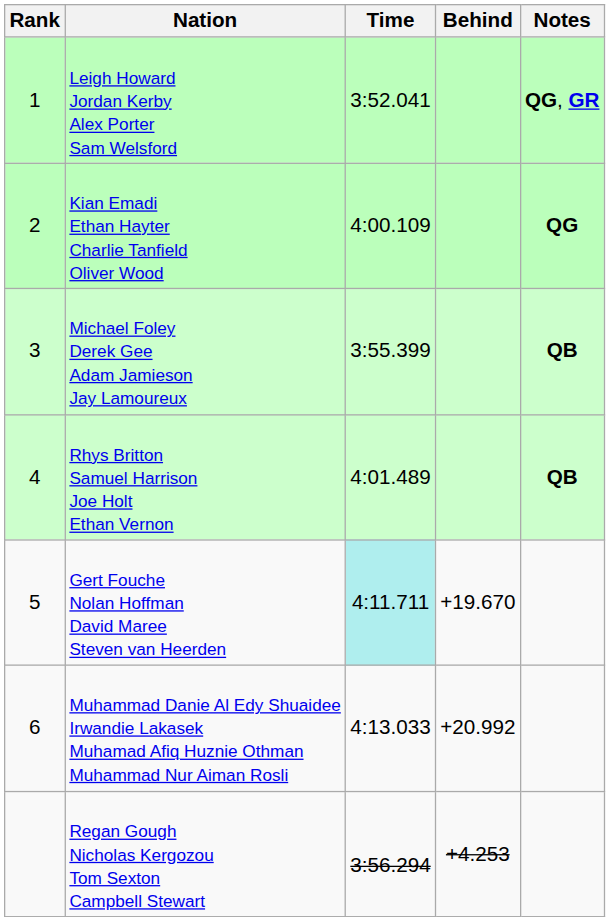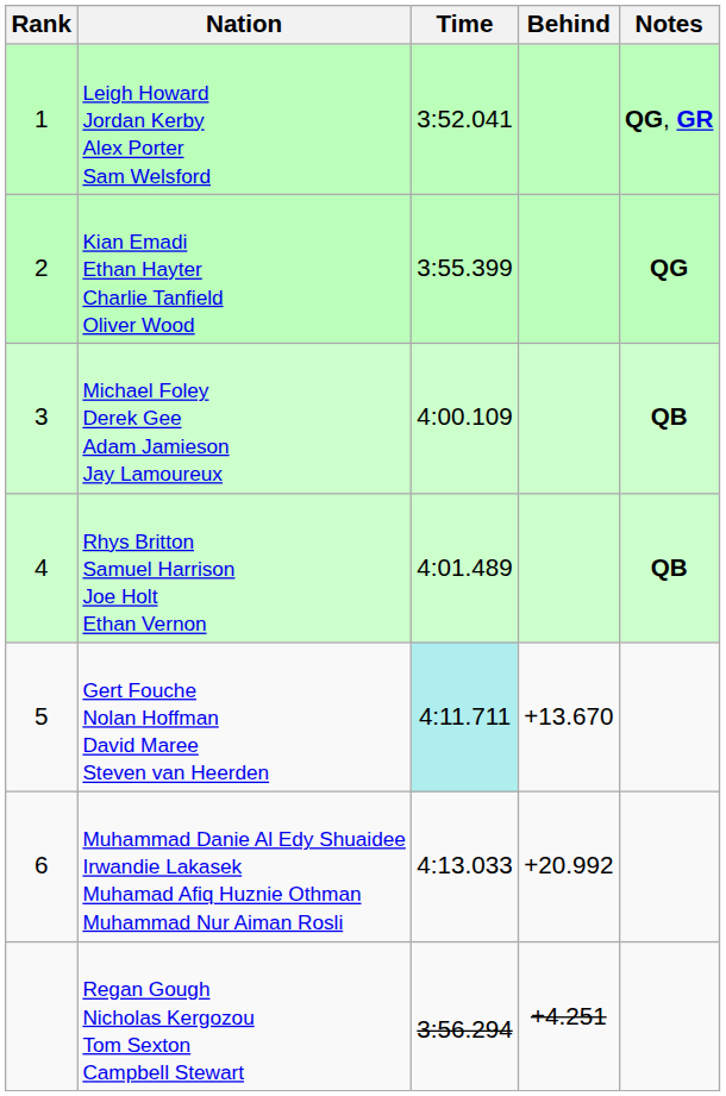Kian Emadi Ethan Hayter Charlie Tanfield Oliver Wood | Time: 4:00.109 -> 3:55.399
Michael Foley Derek Gee Adam Jamieson Jay Lamoureux | Time: 3:55.399 -> 4:00.109
Gert Fouche Nolan Hoffman David Maree Steven van Heerden | Behind: +19.670 -> +13.670
Regan Gough Nicholas Kergozou Tom Sexton Campbell Stewart | Behind: +4.253 -> +4.251
